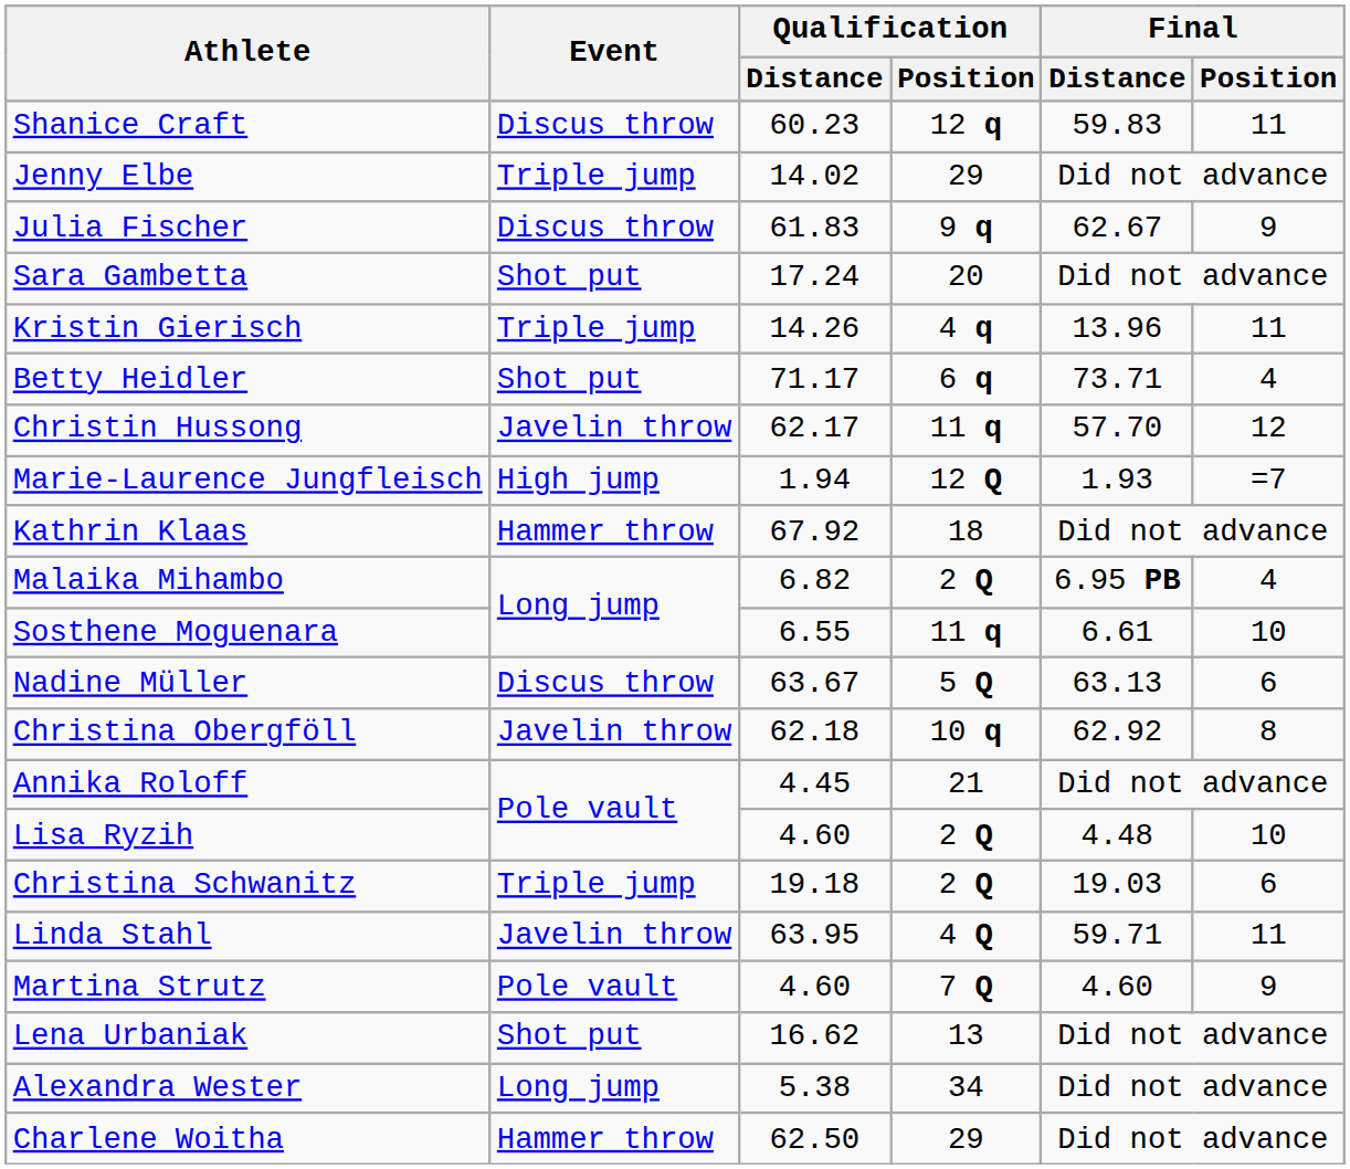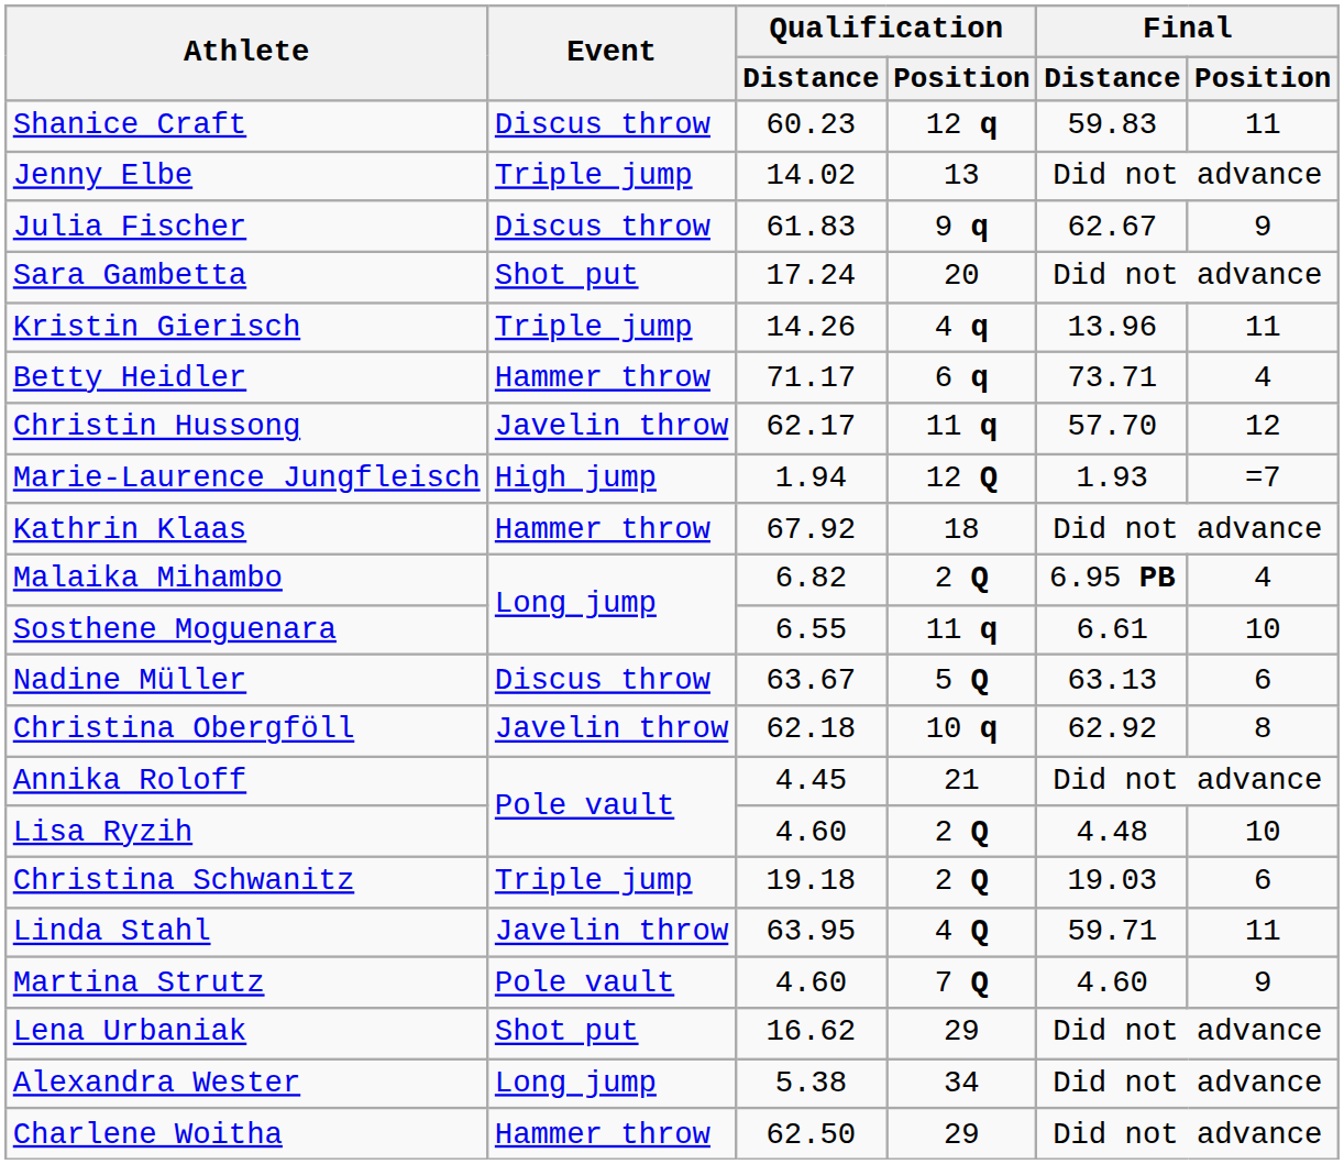Jenny Elbe | Qualification / Position: 29 -> 13
Betty Heidler | Event: Shot put -> Hammer throw
Lena Urbaniak | Qualification / Position: 13 -> 29
